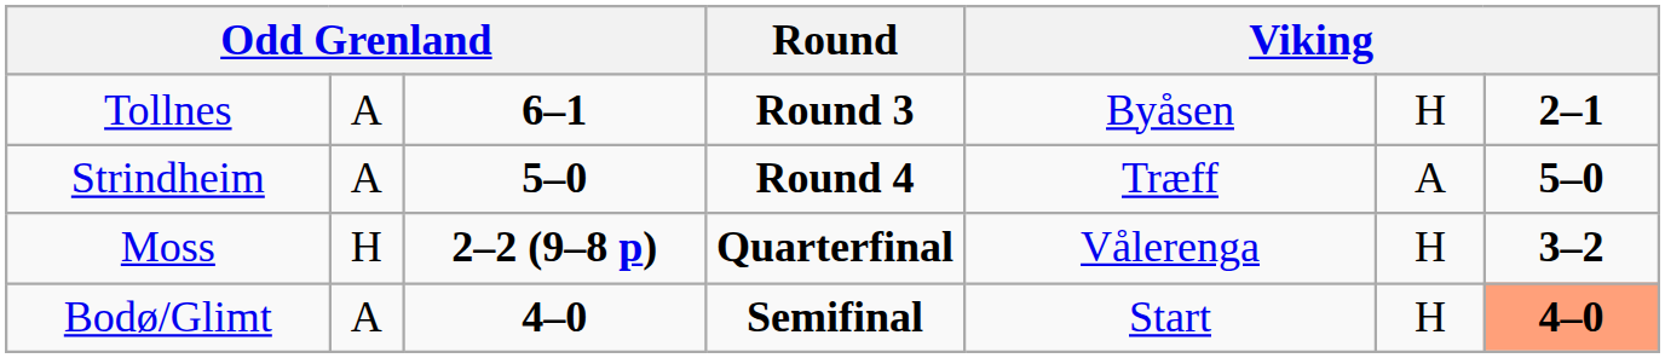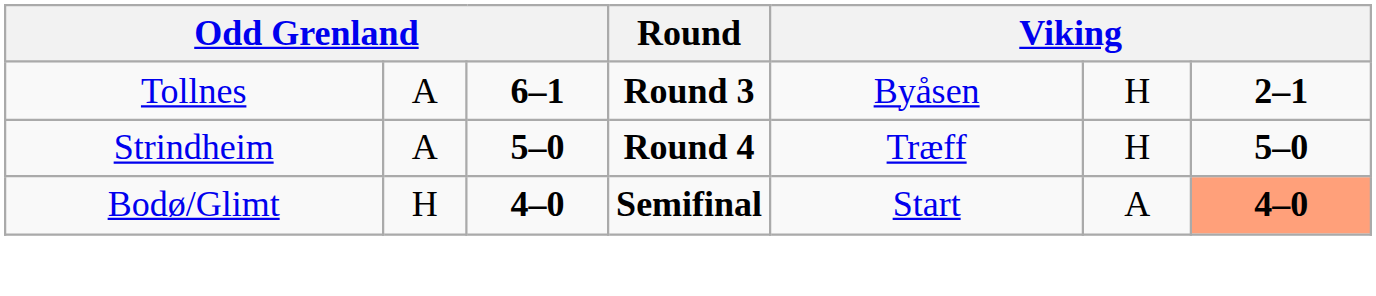Strindheim | column 6: A -> H
- row: Moss | H | 2–2 (9–8 p) | Quarterfinal | Vålerenga | H | 3–2
Bodø/Glimt | column 2: A -> H
Bodø/Glimt | column 6: H -> A
